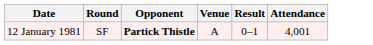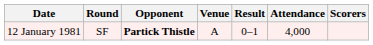+ column: Scorers
12 January 1981 | Attendance: 4,001 -> 4,000
